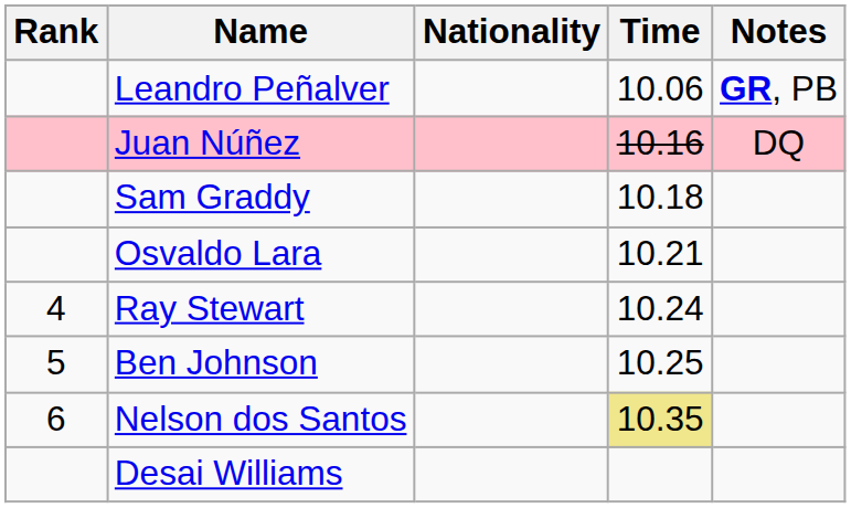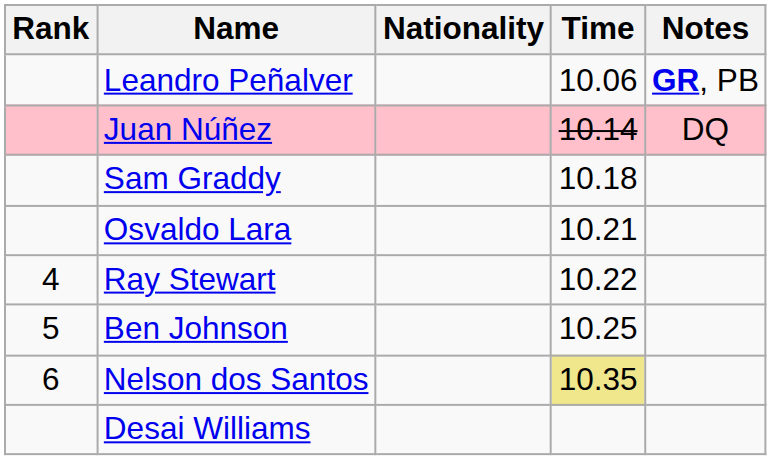Juan Núñez | Time: 10.16 -> 10.14
Ray Stewart | Time: 10.24 -> 10.22
